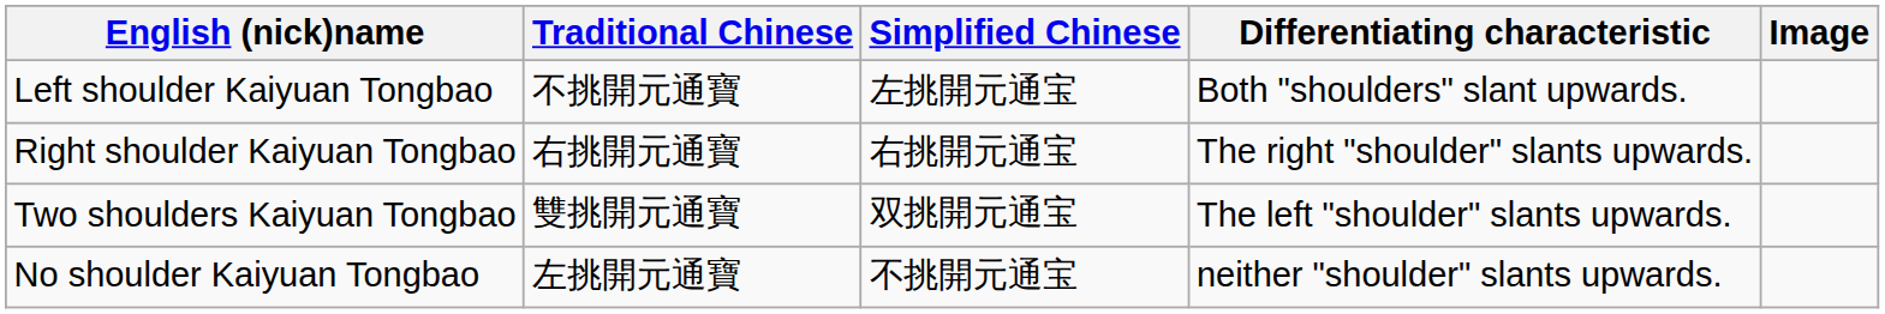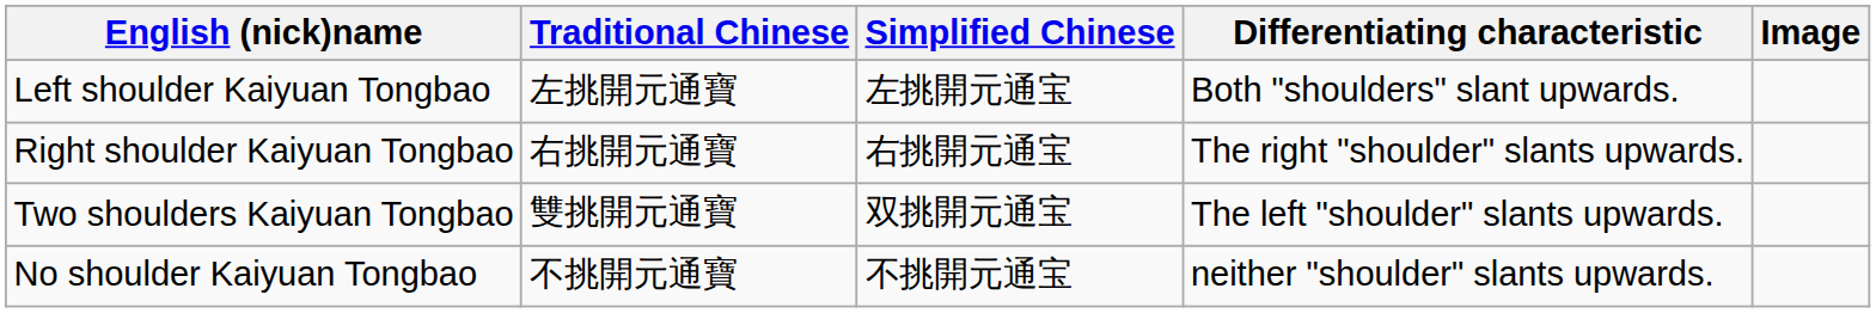Left shoulder Kaiyuan Tongbao | Traditional Chinese: 不挑開元通寶 -> 左挑開元通寶
No shoulder Kaiyuan Tongbao | Traditional Chinese: 左挑開元通寶 -> 不挑開元通寶
